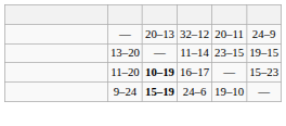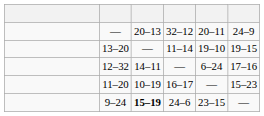13–20 | column 5: 23–15 -> 19–10
+ row: 12–32 | 14–11 | — | 6–24 | 17–16
11–20 | column 3: bold -> normal
9–24 | column 5: 19–10 -> 23–15
